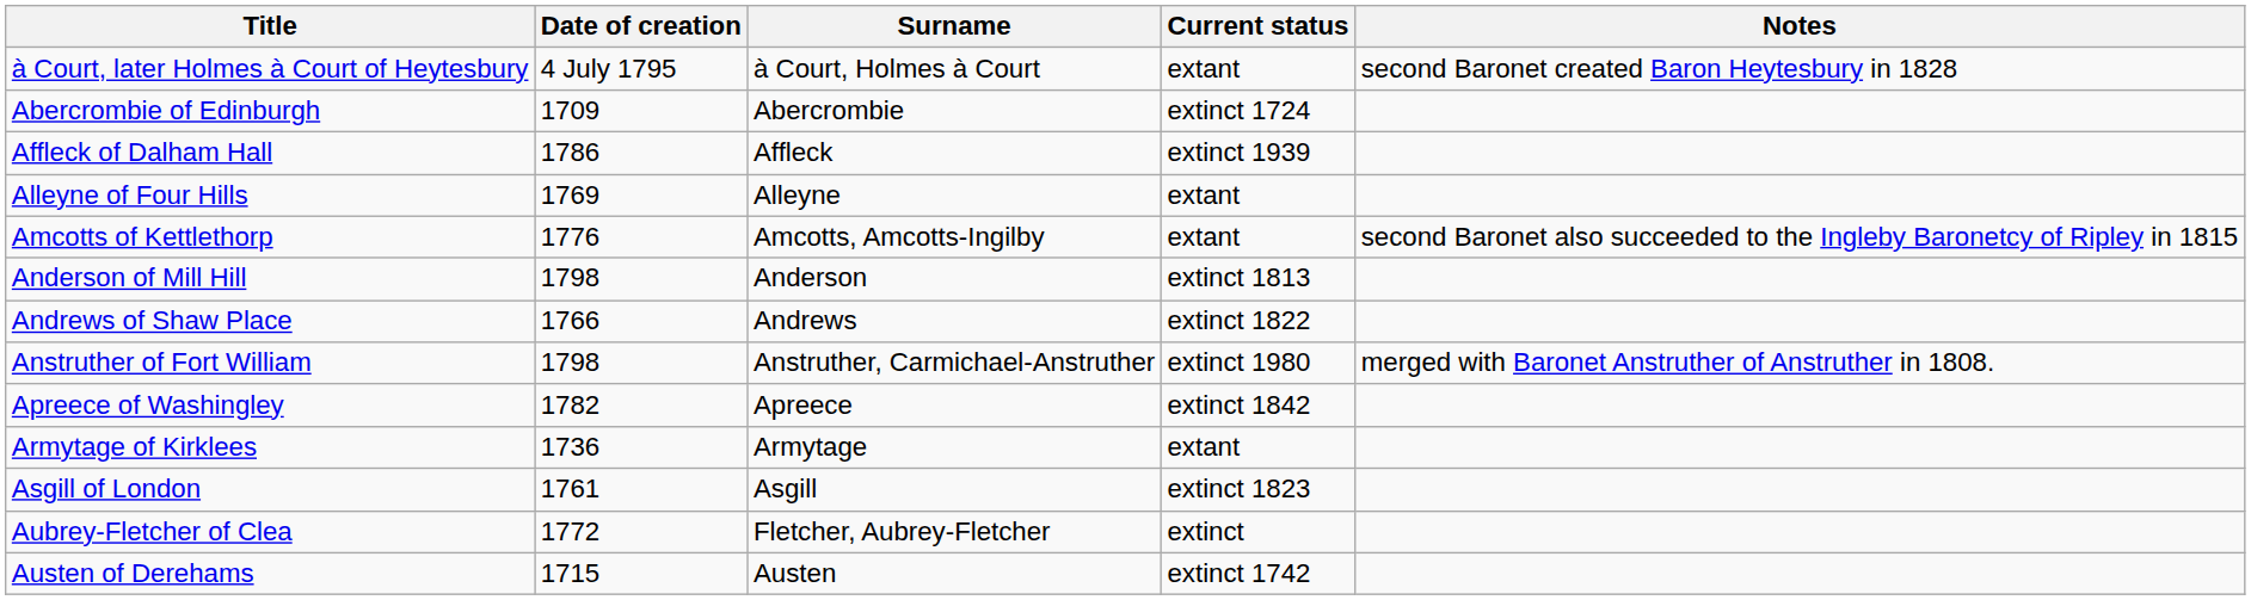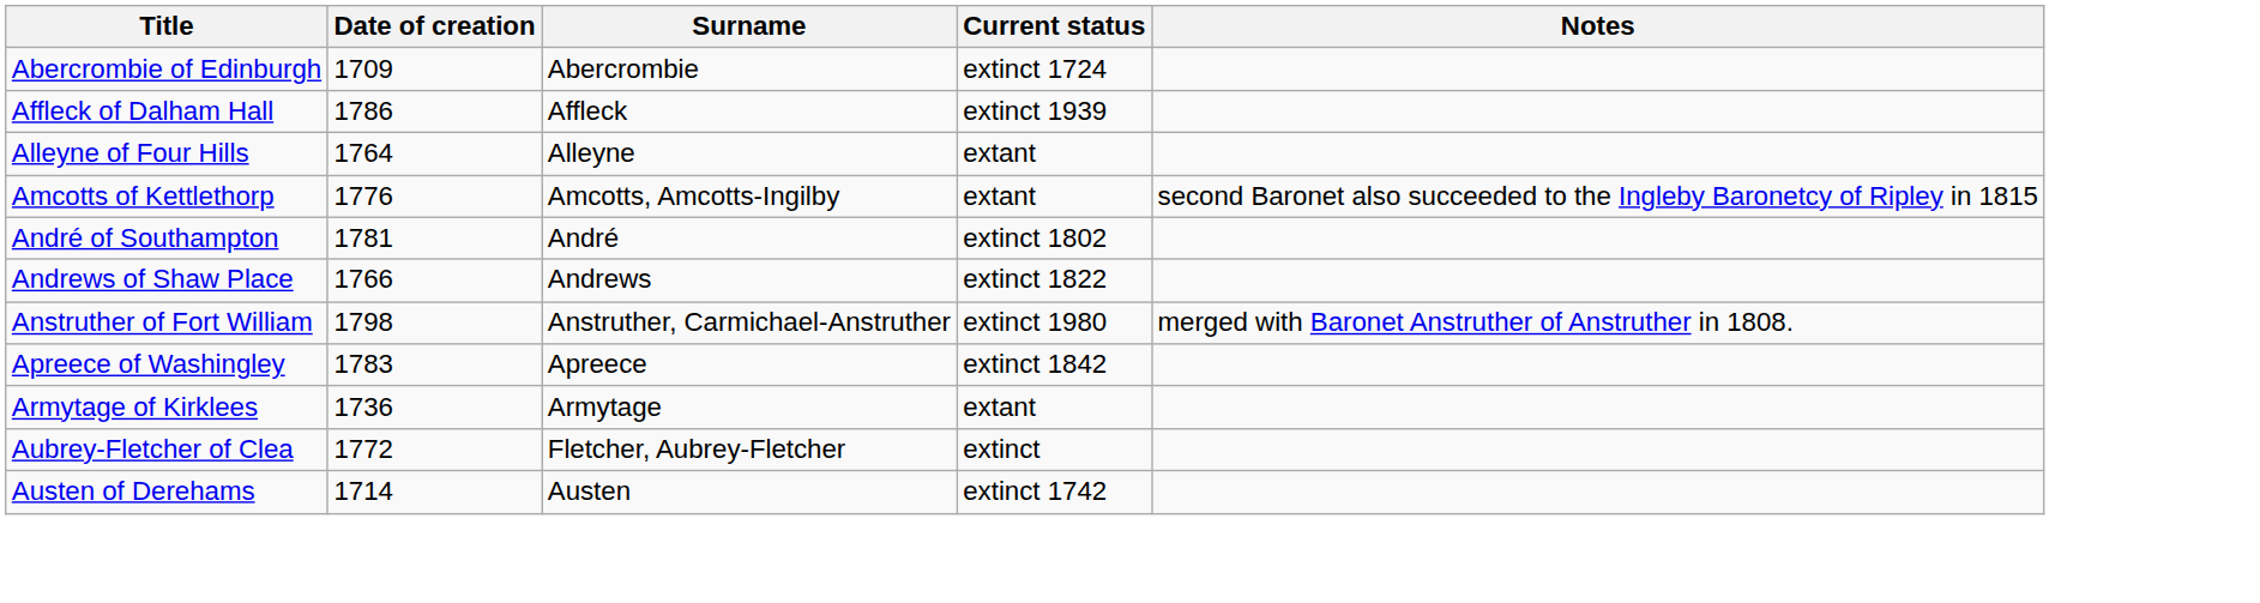- row: à Court, later Holmes à Court of Heytesbury | 4 July 1795 | à Court, Holmes à Court | extant | second Baronet created Baron Heytesbury in 1828
Alleyne of Four Hills | Date of creation: 1769 -> 1764
- row: Anderson of Mill Hill | 1798 | Anderson | extinct 1813
+ row: André of Southampton | 1781 | André | extinct 1802
Apreece of Washingley | Date of creation: 1782 -> 1783
- row: Asgill of London | 1761 | Asgill | extinct 1823
Austen of Derehams | Date of creation: 1715 -> 1714
